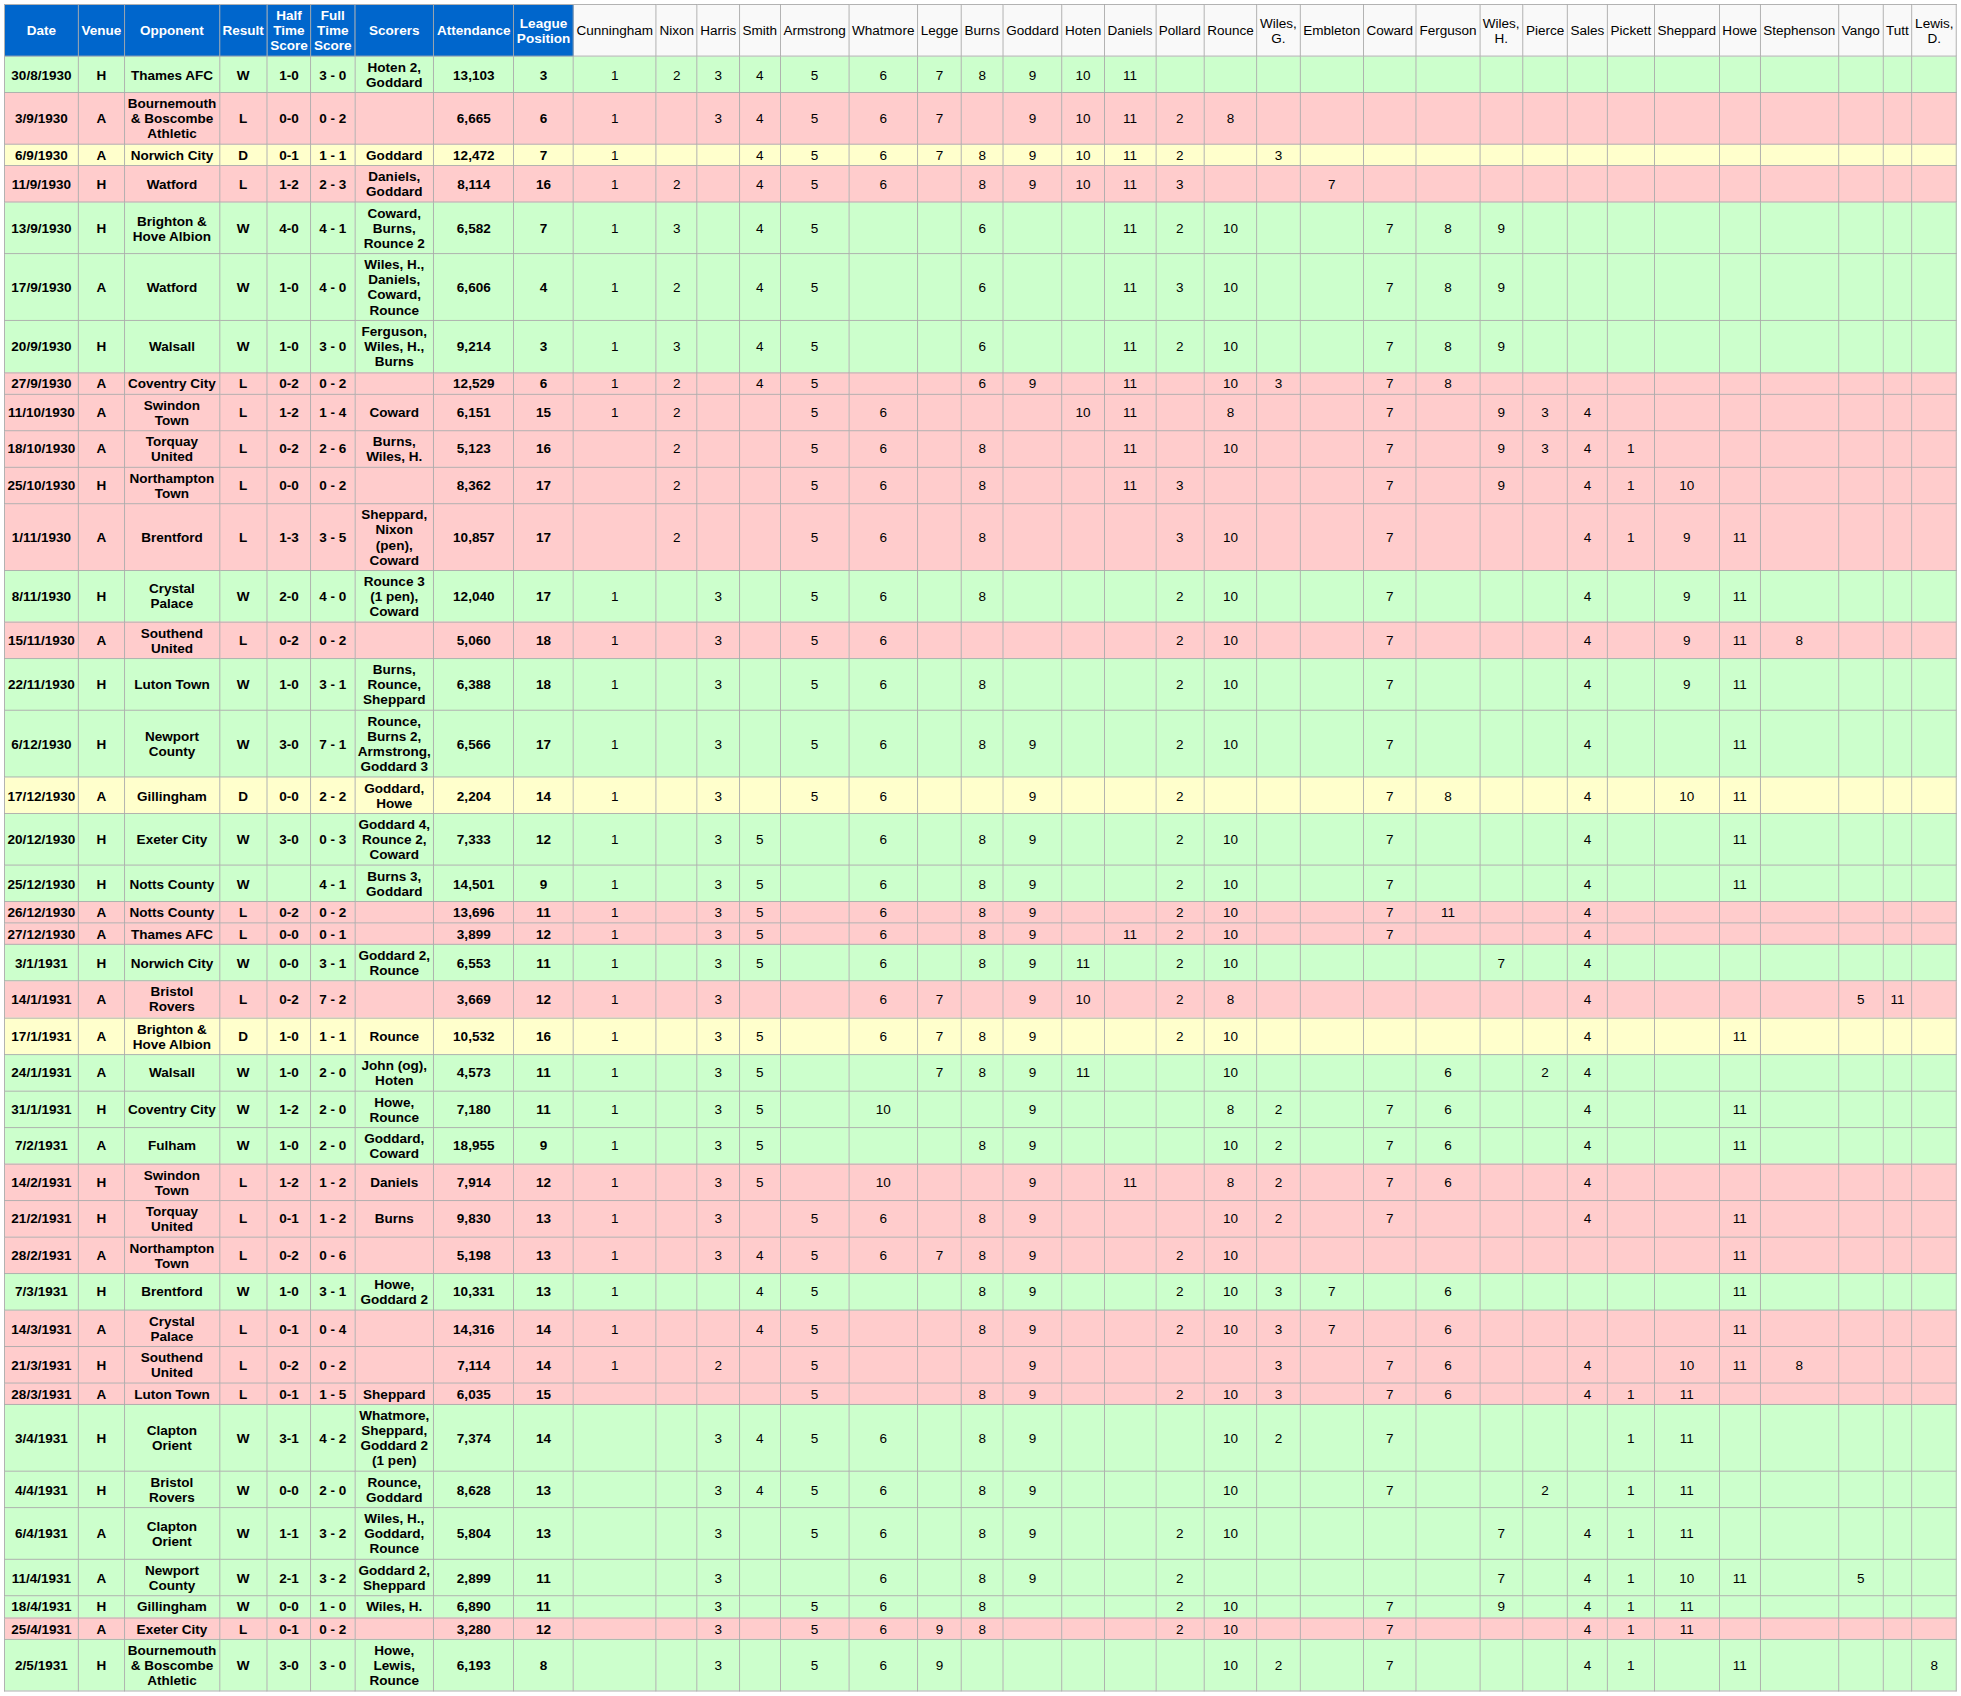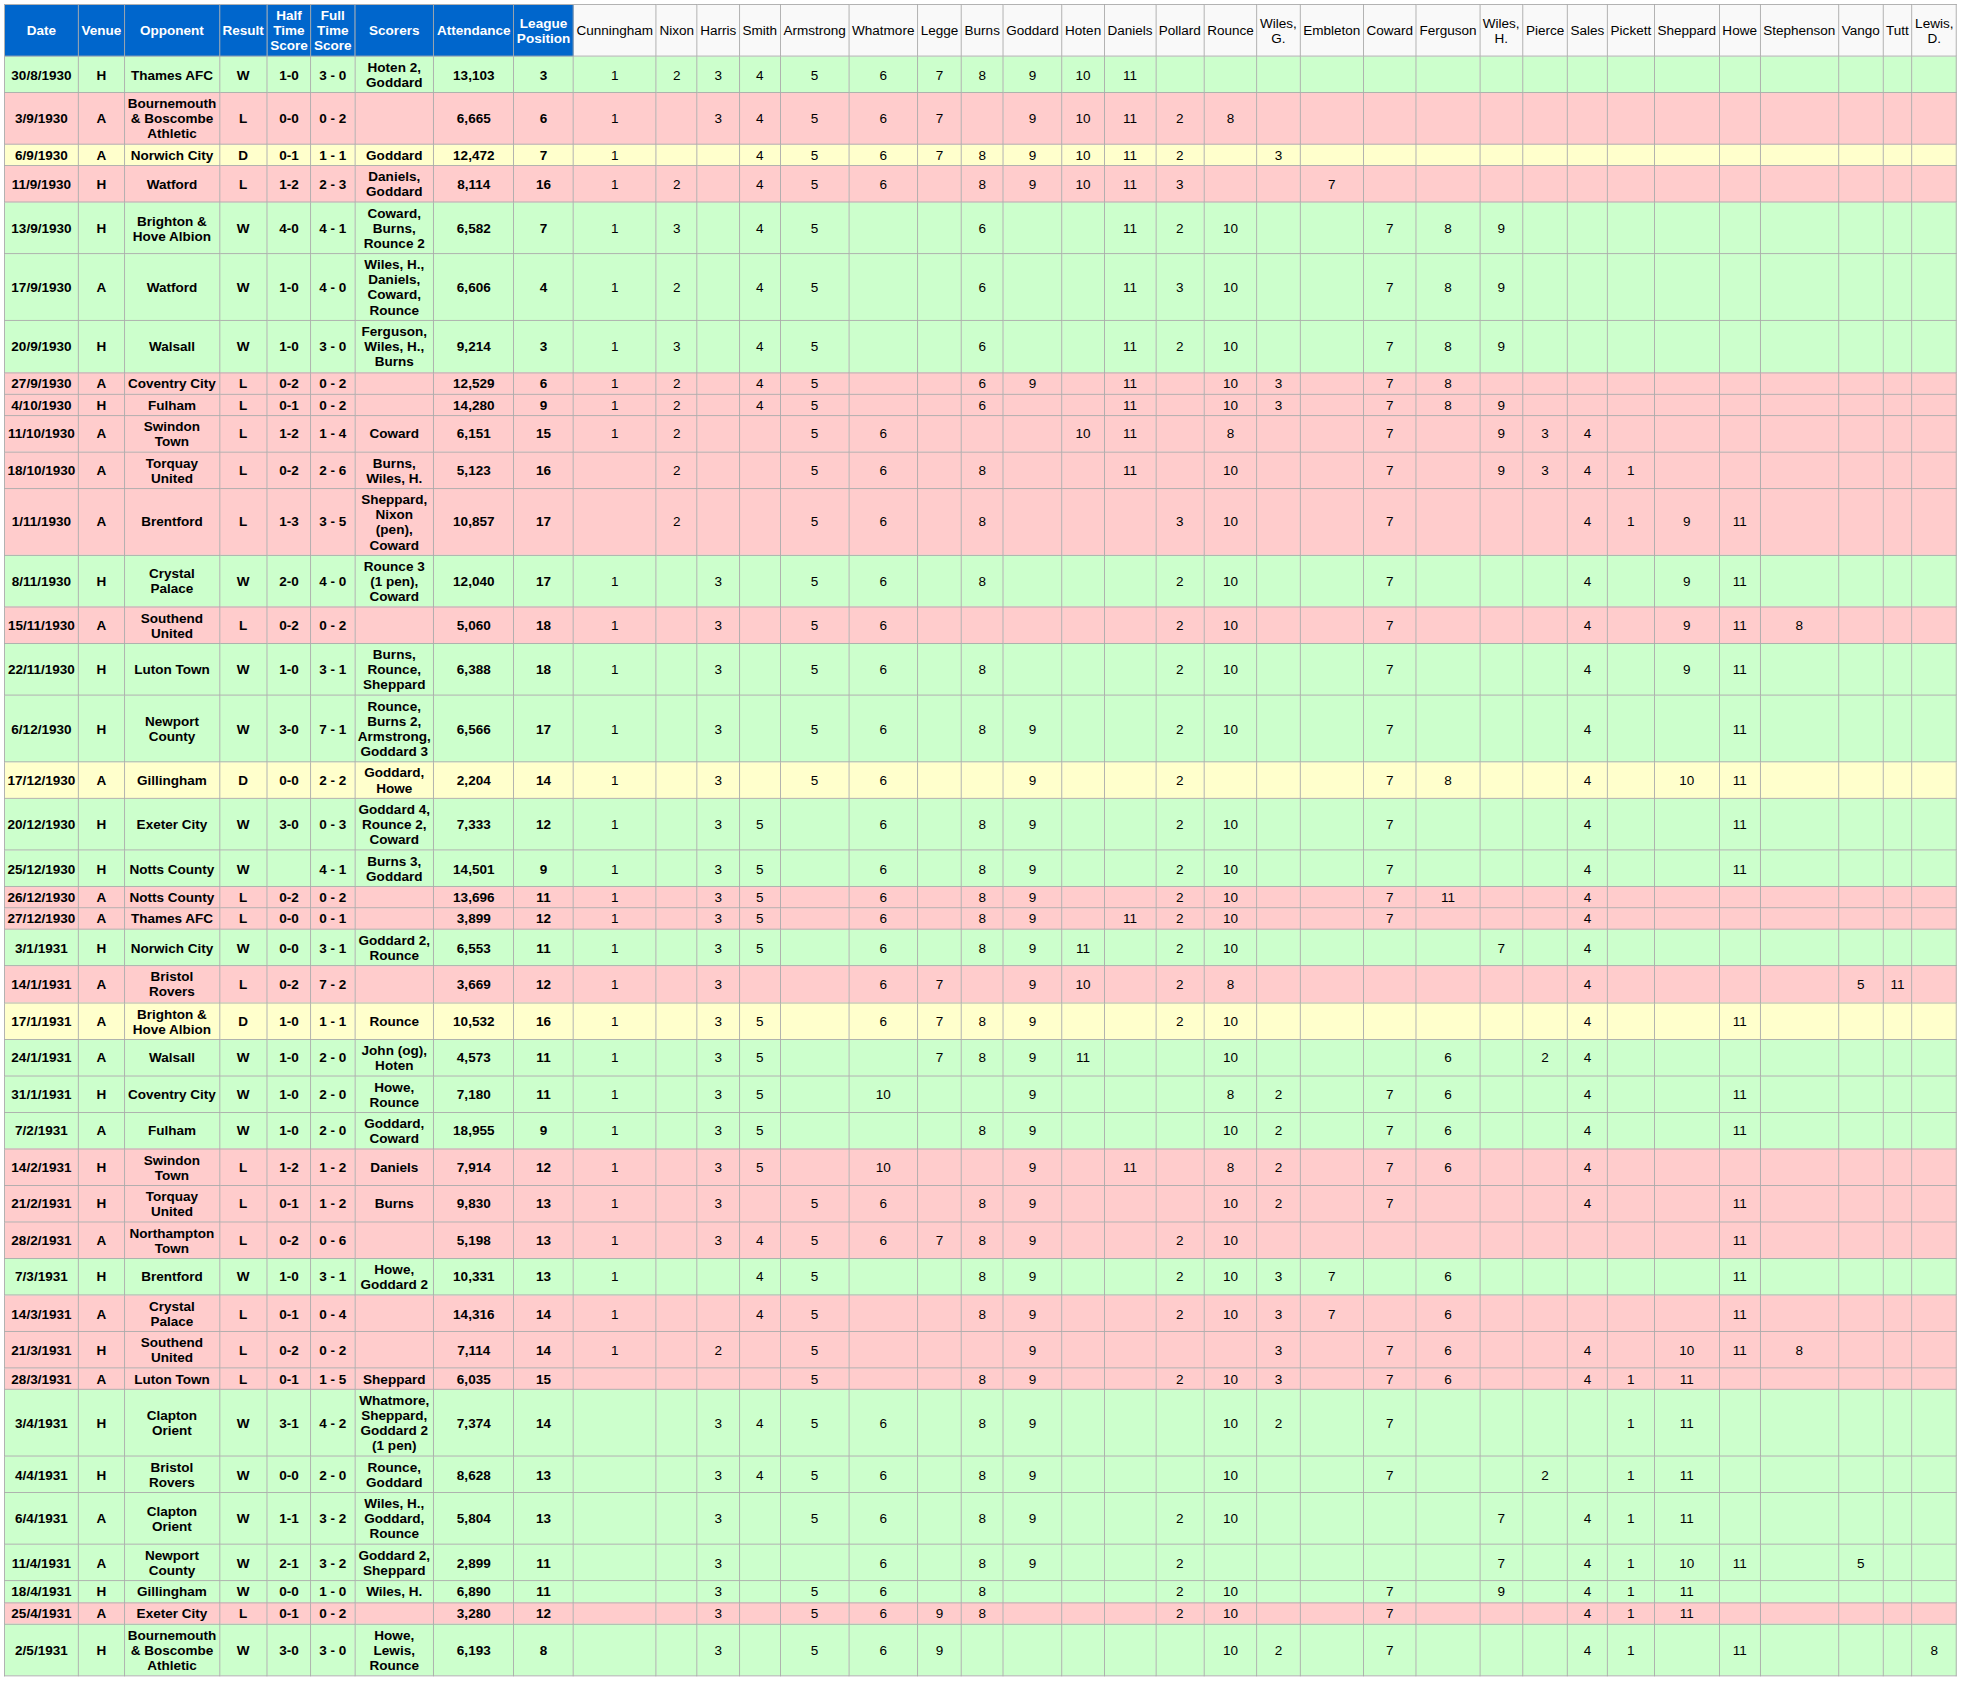+ row: 4/10/1930 | H | Fulham | L | 0-1 | 0 - 2 | 14,280 | 9 | 1 | 2 | 4 | 5 | 6 | 11 | 10 | 3 | 7 | 8 | 9
- row: 25/10/1930 | H | Northampton Town | L | 0-0 | 0 - 2 | 8,362 | 17 | 2 | 5 | 6 | 8 | 11 | 3 | 7 | 9 | 4 | 1 | 10
31/1/1931 | column 5: 1-2 -> 1-0
